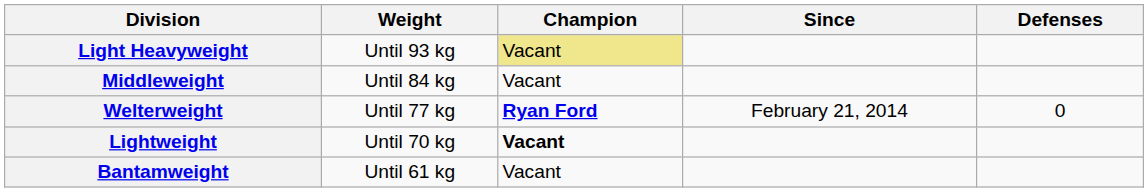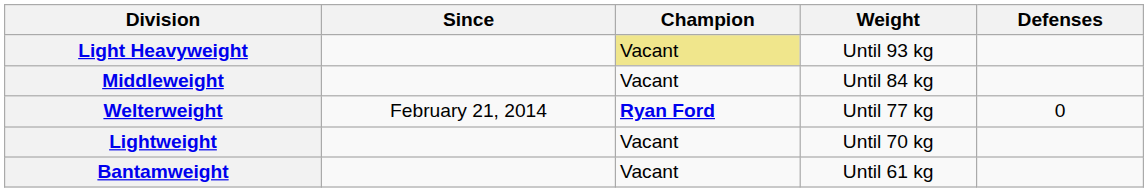columns swapped: Weight <-> Since
Lightweight | Champion: bold -> normal
